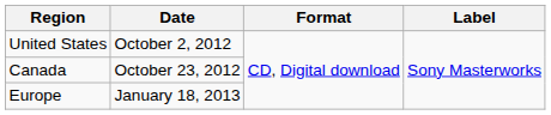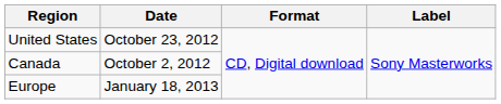United States | Date: October 2, 2012 -> October 23, 2012
Canada | Date: October 23, 2012 -> October 2, 2012
